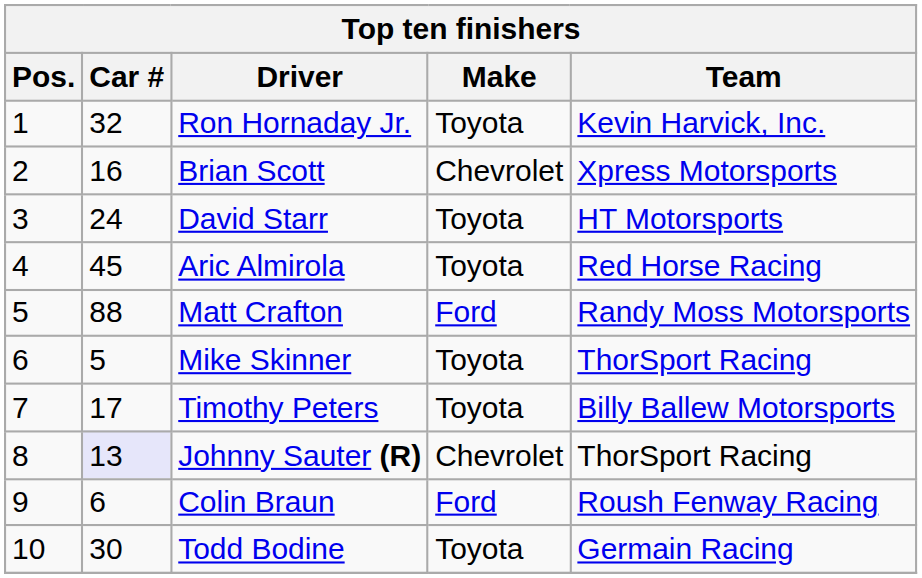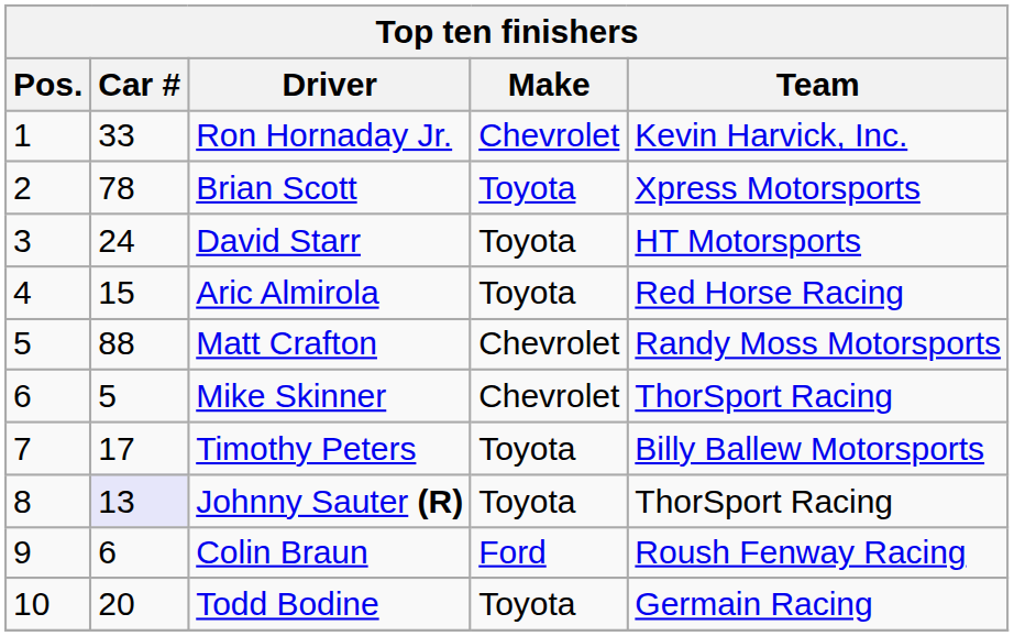Ron Hornaday Jr. | Car #: 32 -> 33
Ron Hornaday Jr. | Make: Toyota -> Chevrolet
Brian Scott | Car #: 16 -> 78
Brian Scott | Make: Chevrolet -> Toyota
Aric Almirola | Car #: 45 -> 15
Matt Crafton | Make: Ford -> Chevrolet
Mike Skinner | Make: Toyota -> Chevrolet
Johnny Sauter (R) | Make: Chevrolet -> Toyota
Todd Bodine | Car #: 30 -> 20
